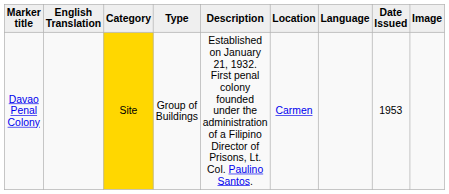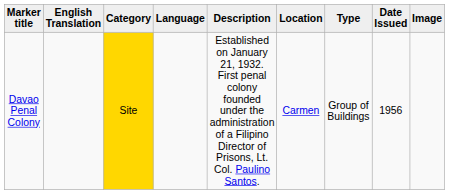columns swapped: Type <-> Language
Davao Penal Colony | Date Issued: 1953 -> 1956
